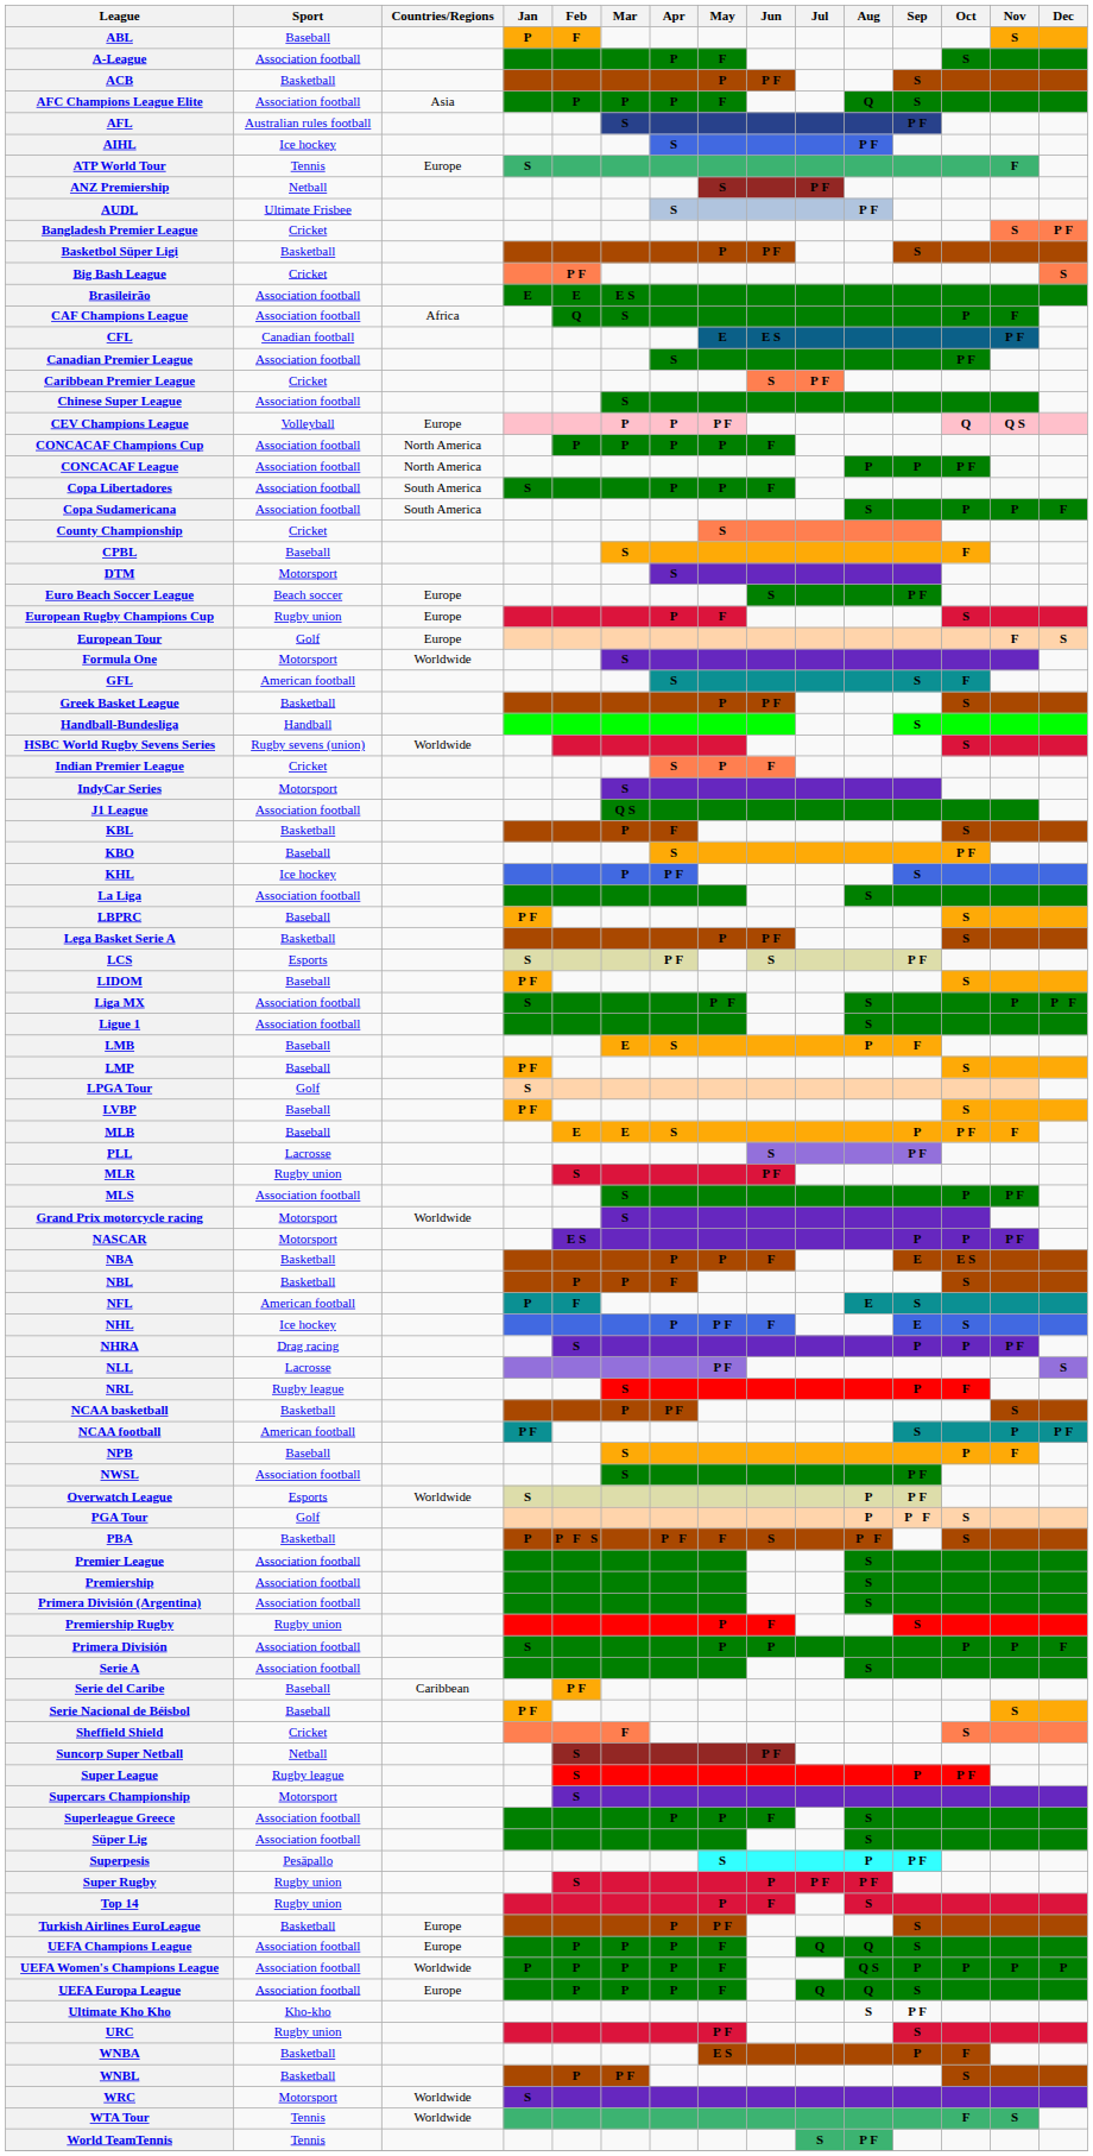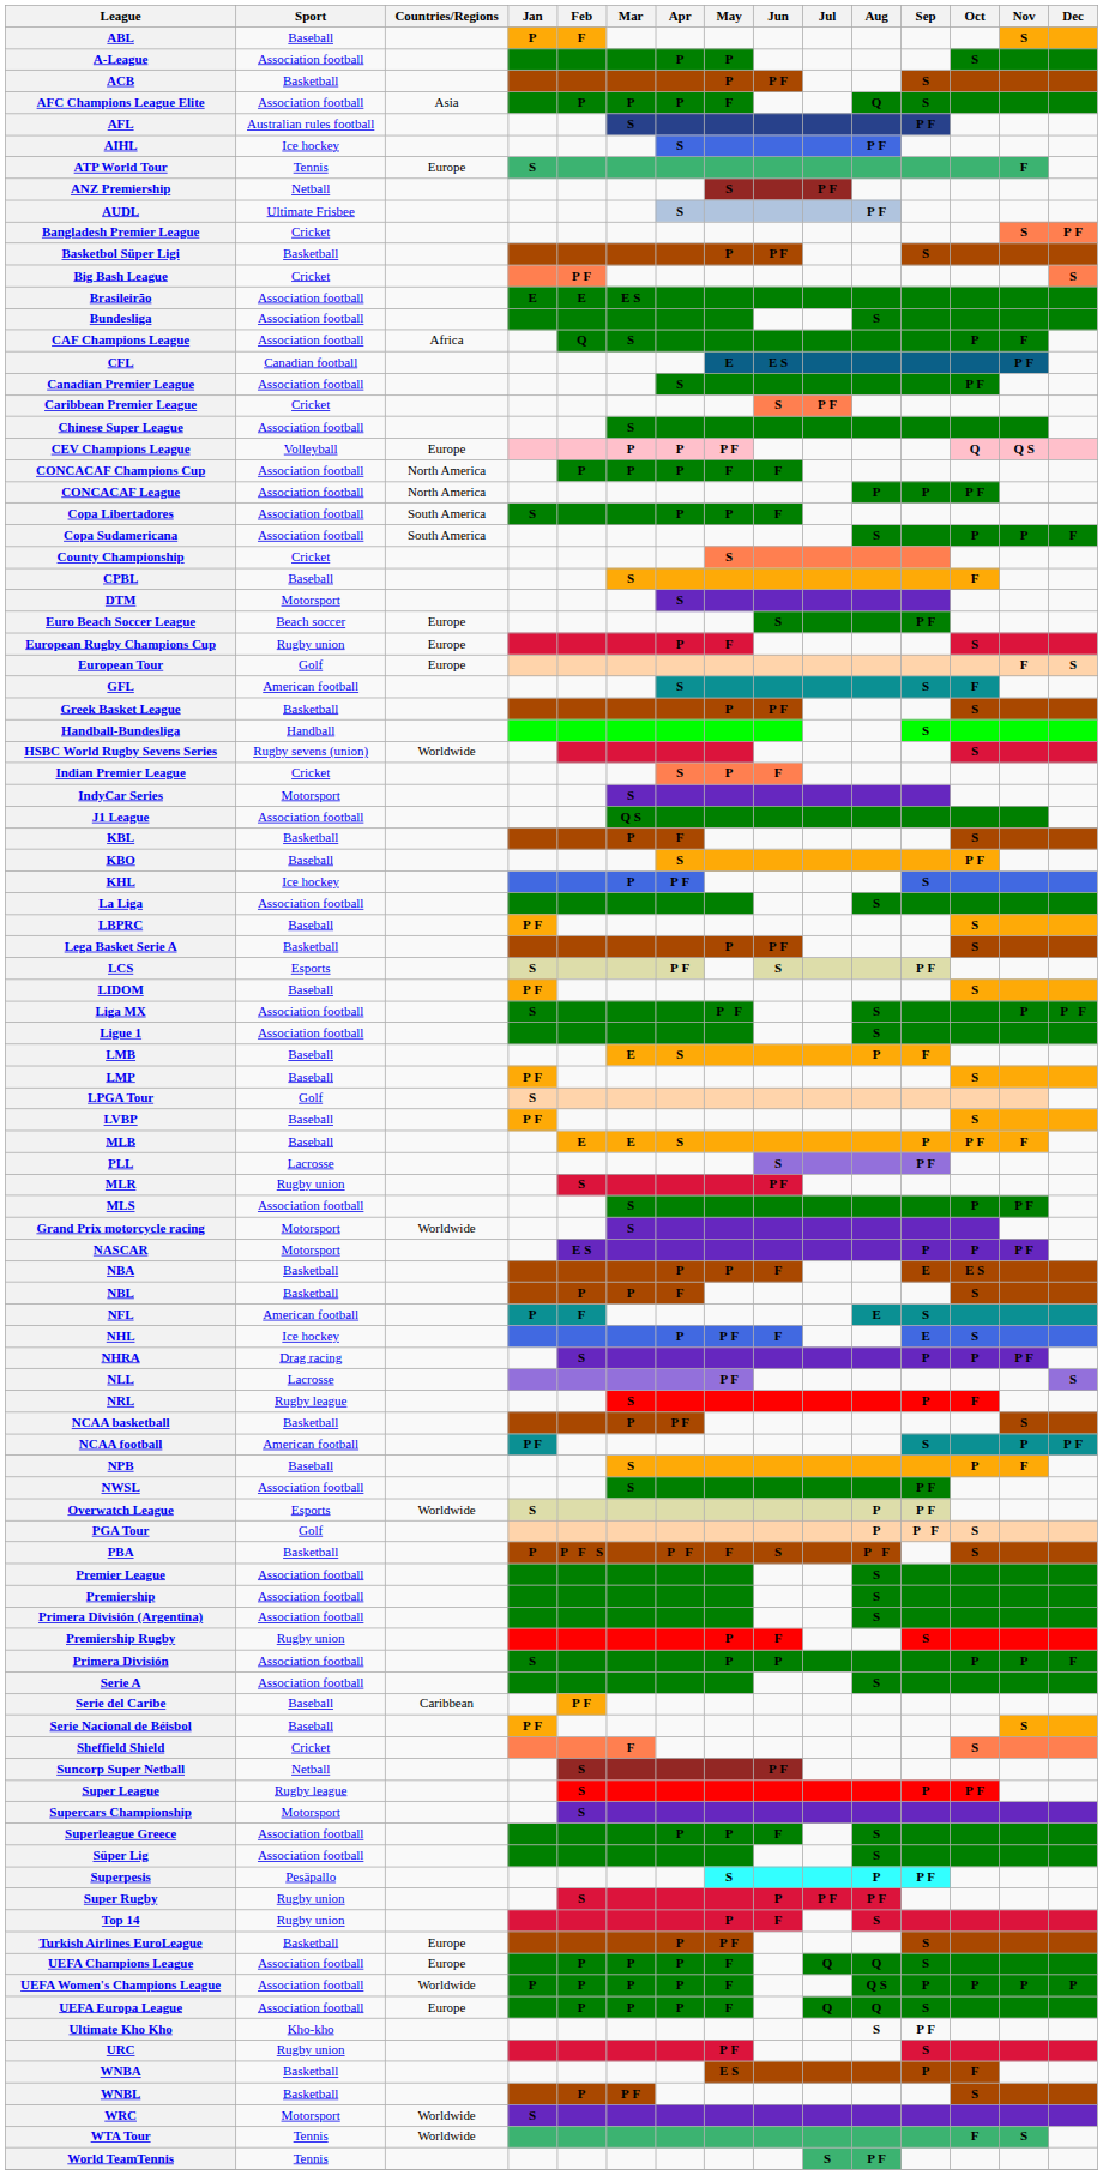A-League | May: F -> P
+ row: Bundesliga | Association football | S
CONCACAF Champions Cup | May: P -> F
- row: Formula One | Motorsport | Worldwide | S
